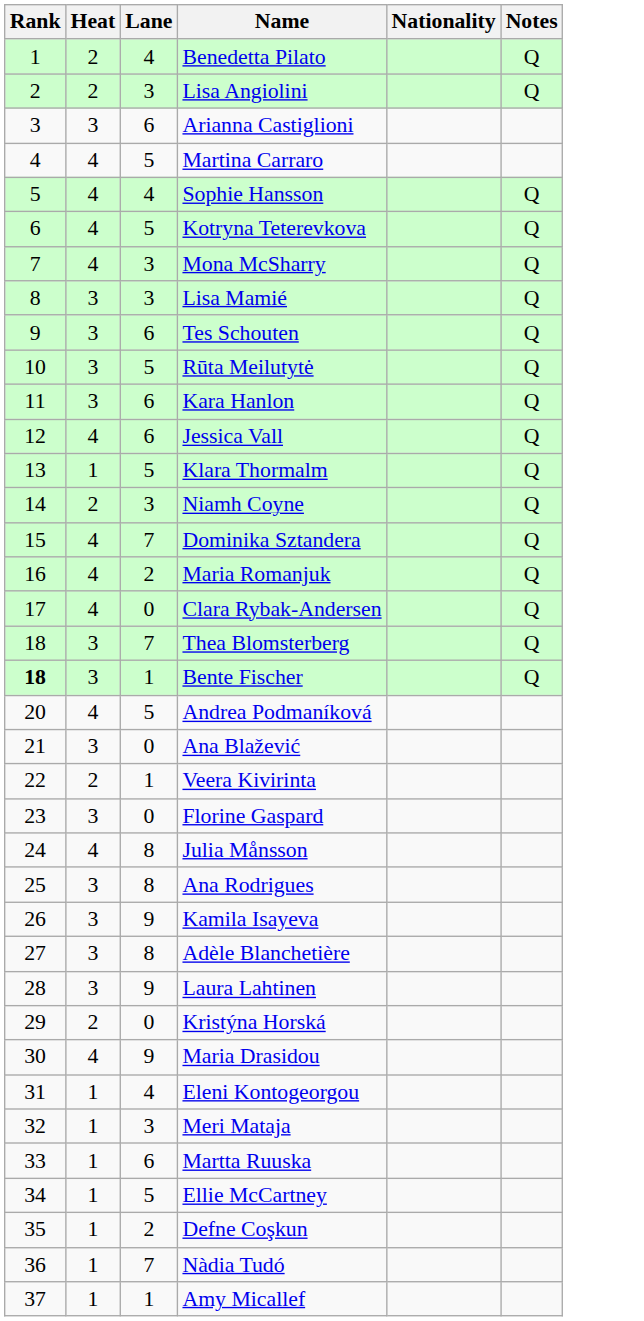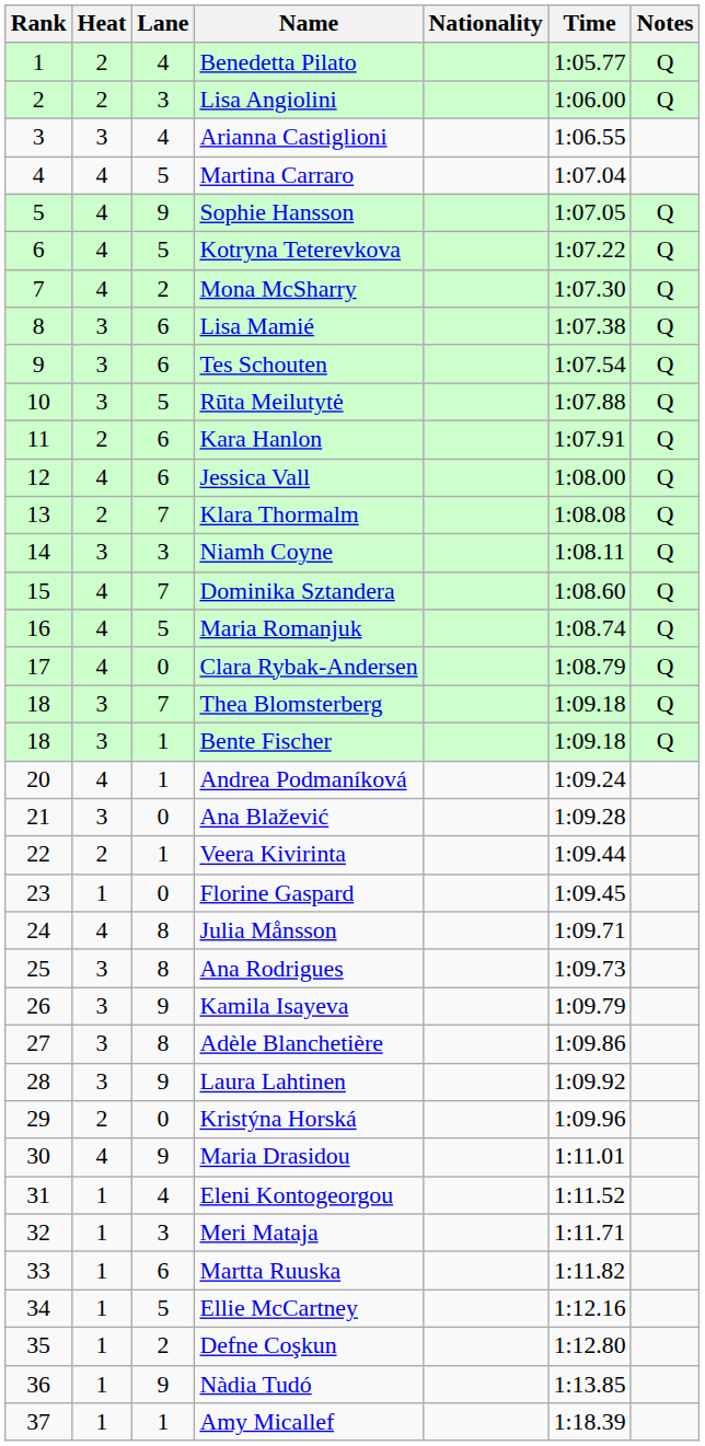+ column: Time | 1:05.77 | 1:06.00 | 1:06.55 | 1:07.04 | 1:07.05 | 1:07.22 | 1:07.30 | 1:07.38 | 1:07.54 | 1:07.88 | 1:07.91 | 1:08.00 | 1:08.08 | 1:08.11 | 1:08.60 | 1:08.74 | 1:08.79 | 1:09.18 | 1:09.18 | 1:09.24 | 1:09.28 | 1:09.44 | 1:09.45 | 1:09.71 | 1:09.73 | 1:09.79 | 1:09.86 | 1:09.92 | 1:09.96 | 1:11.01 | 1:11.52 | 1:11.71 | 1:11.82 | 1:12.16 | 1:12.80 | 1:13.85 | 1:18.39
Arianna Castiglioni | Lane: 6 -> 4
Sophie Hansson | Lane: 4 -> 9
Mona McSharry | Lane: 3 -> 2
Lisa Mamié | Lane: 3 -> 6
Kara Hanlon | Heat: 3 -> 2
Klara Thormalm | Heat: 1 -> 2
Klara Thormalm | Lane: 5 -> 7
Niamh Coyne | Heat: 2 -> 3
Maria Romanjuk | Lane: 2 -> 5
Bente Fischer | Rank: bold -> normal
Andrea Podmaníková | Lane: 5 -> 1
Florine Gaspard | Heat: 3 -> 1
Nàdia Tudó | Lane: 7 -> 9
